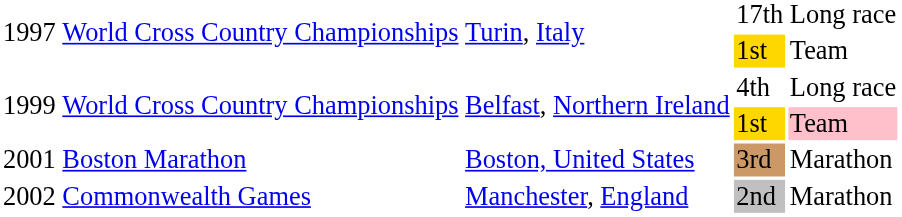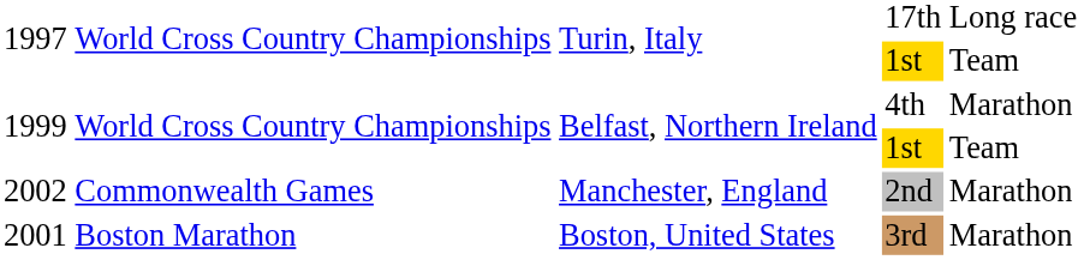1999 / 4th | column 5: Long race -> Marathon
1999 / 1st | column 5: pink background -> no background
rows swapped: 2001 <-> 2002
